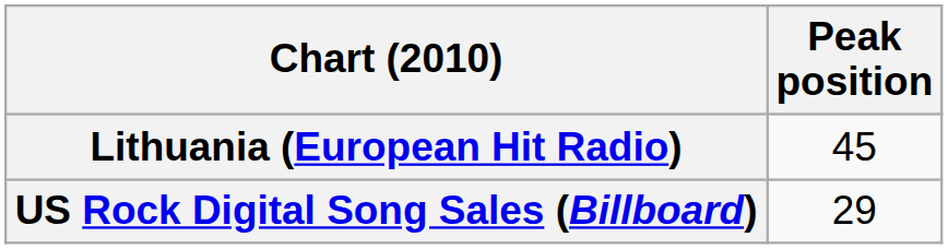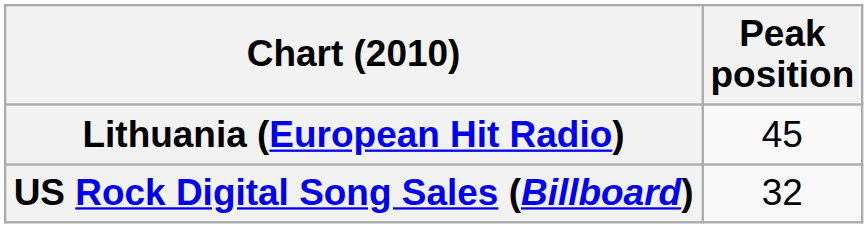US Rock Digital Song Sales (Billboard) | Peak position: 29 -> 32
